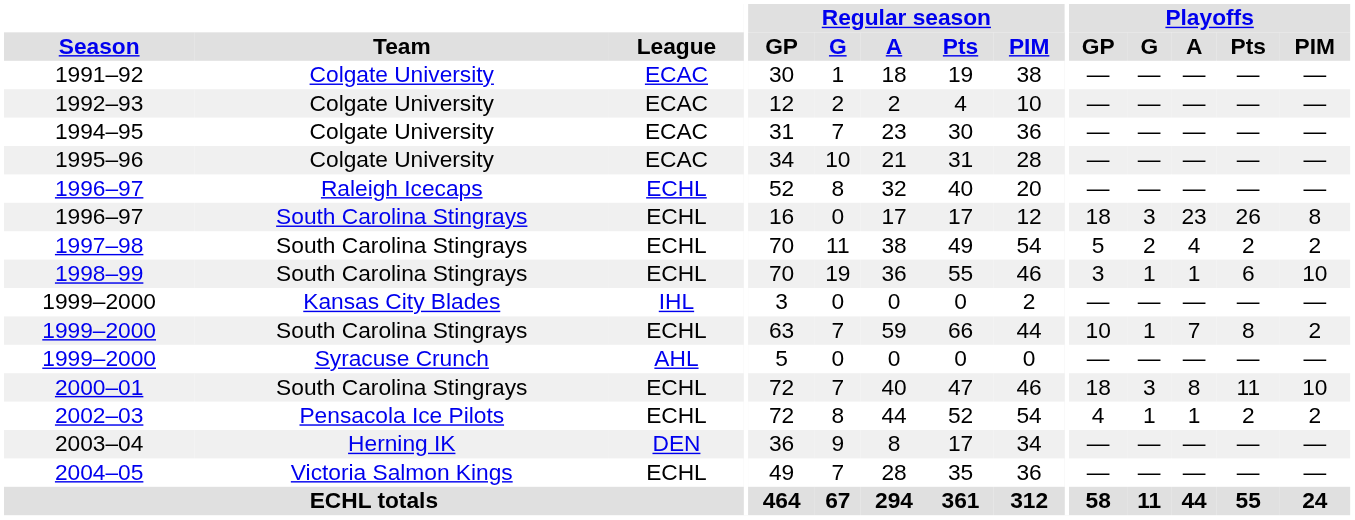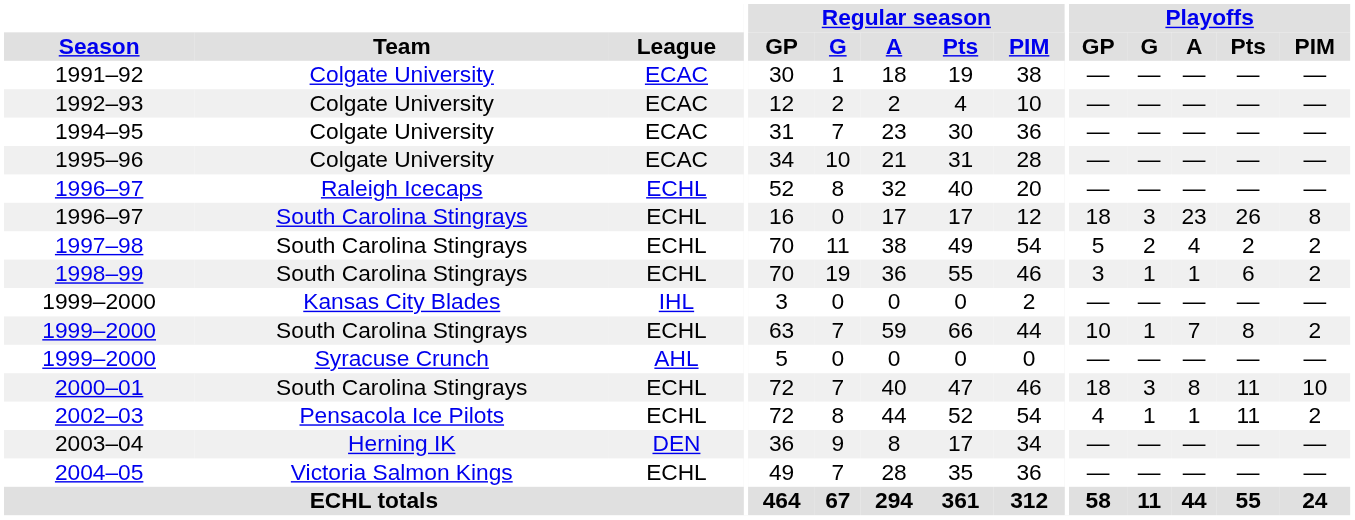1998–99 | Playoffs / PIM: 10 -> 2
2002–03 | Playoffs / Pts: 2 -> 11
